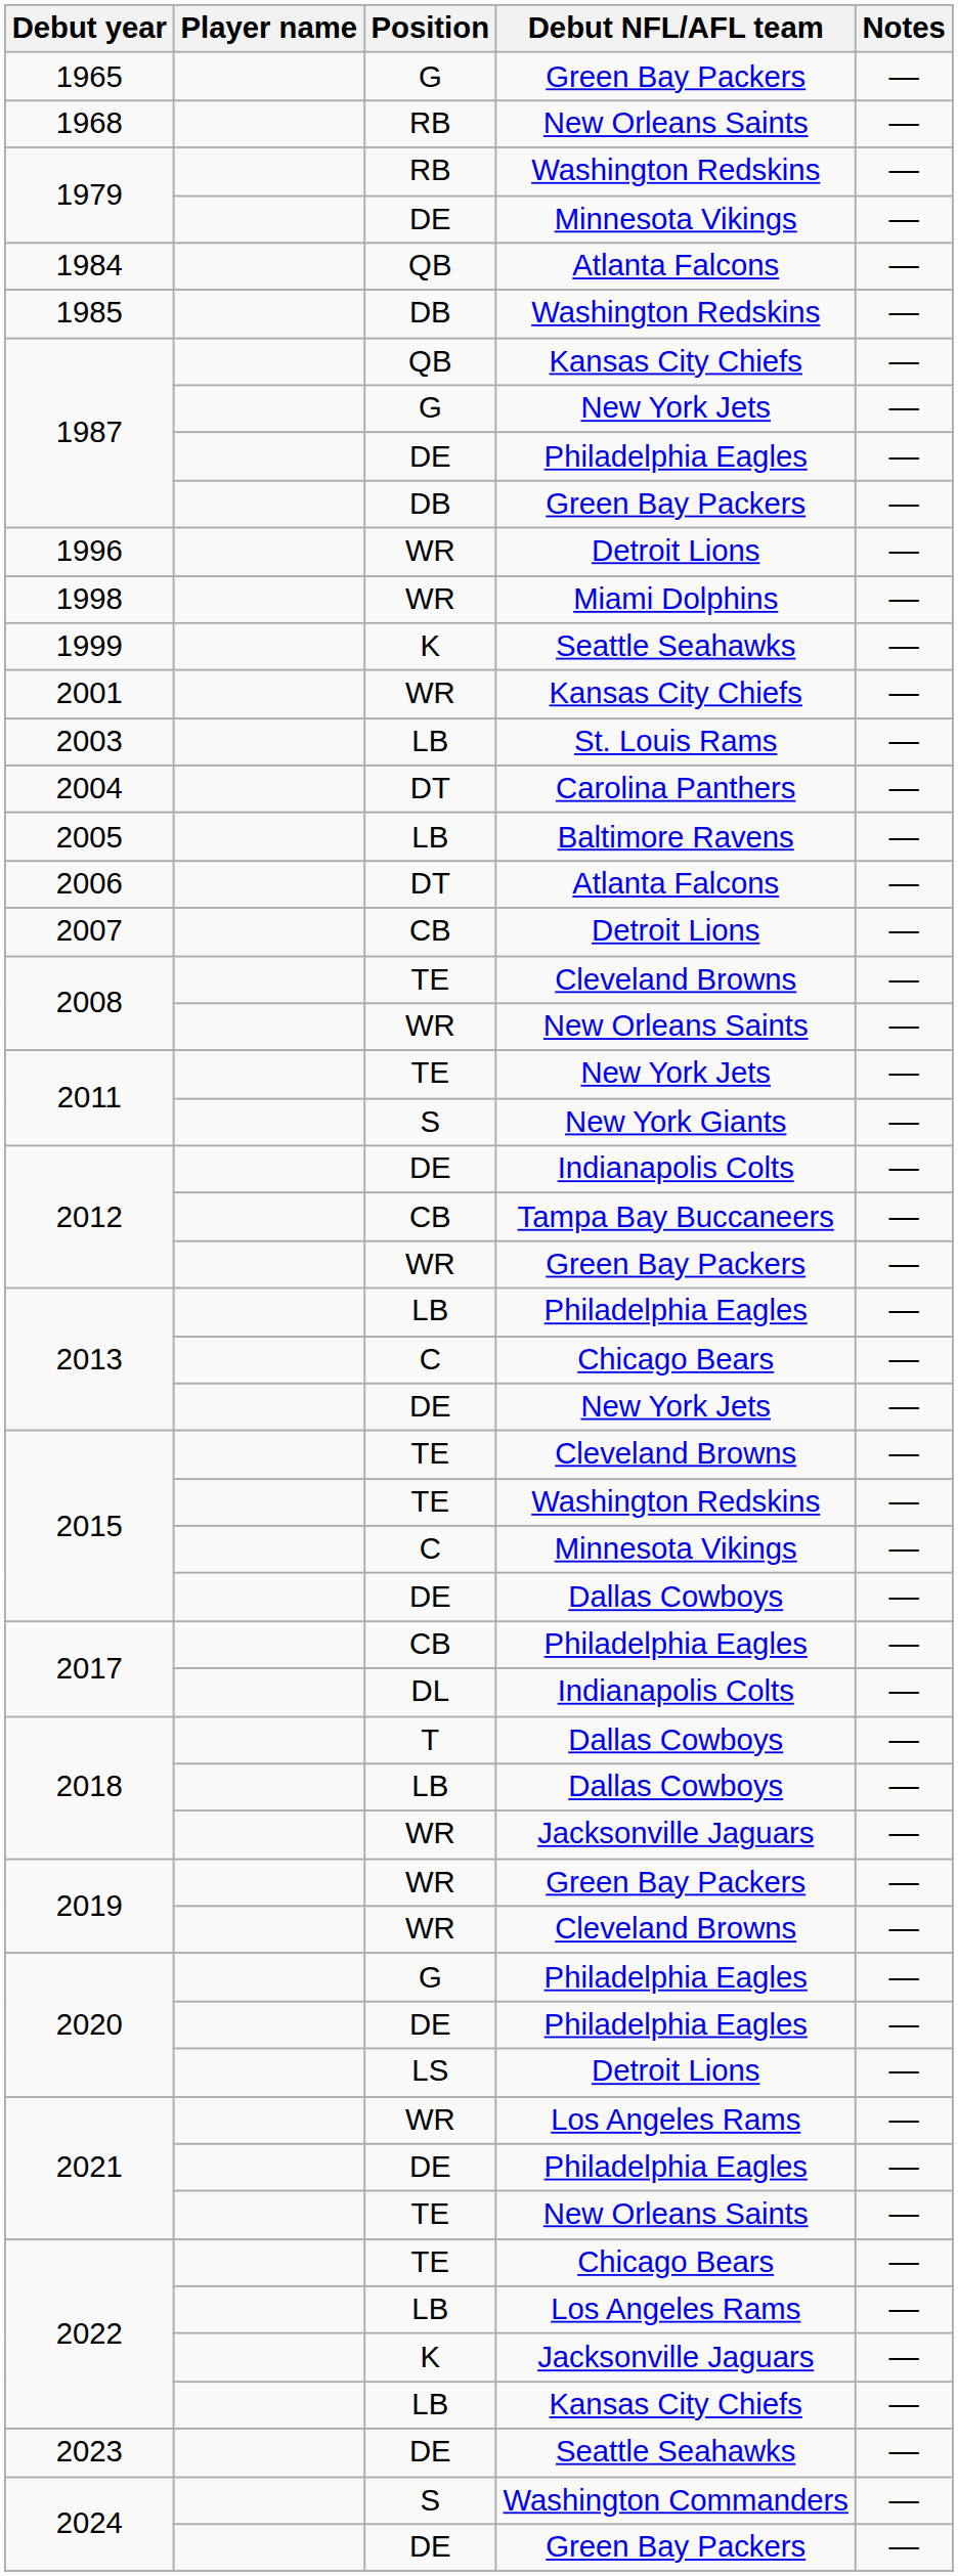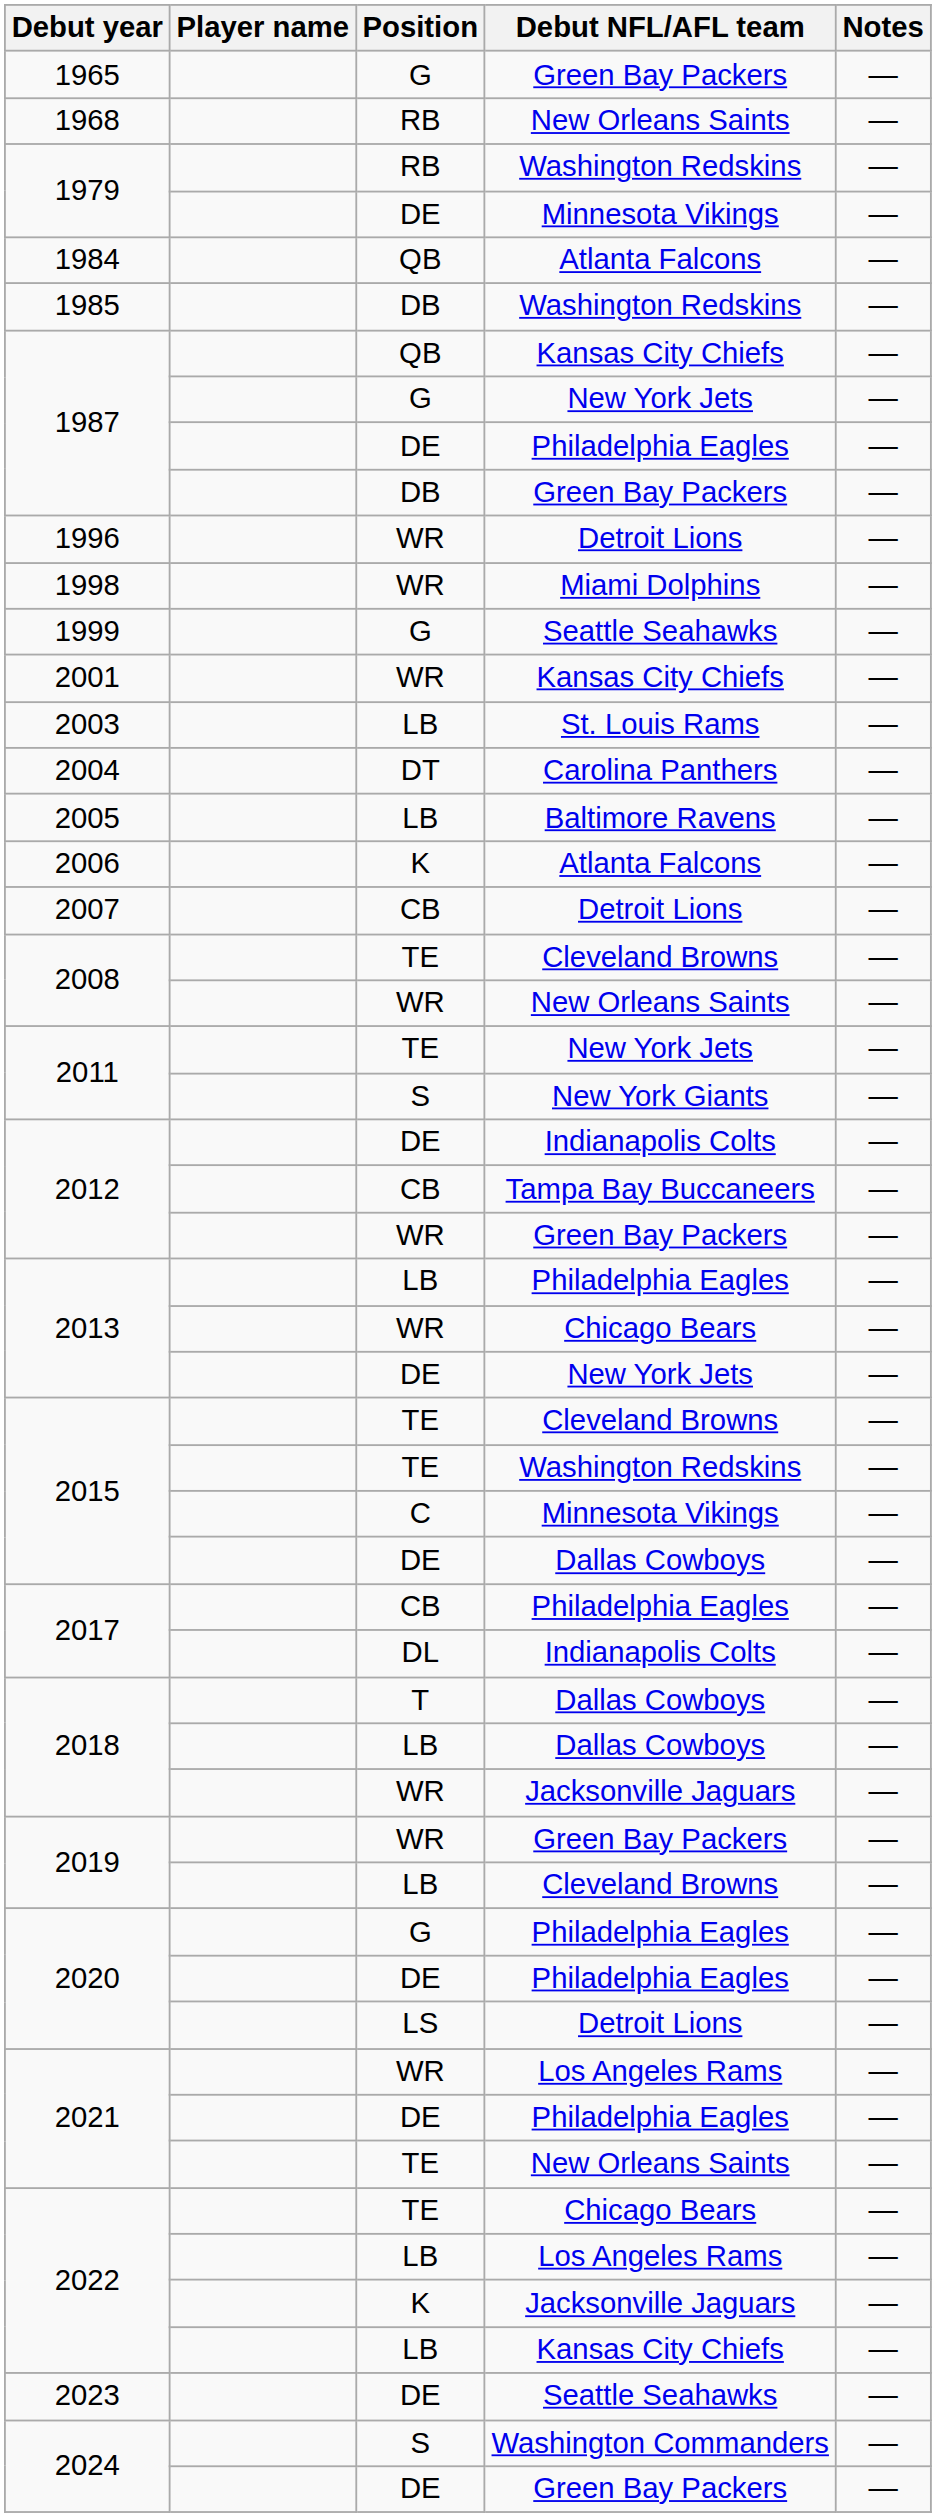1999 | Position: K -> G
2006 | Position: DT -> K
2013 / Chicago Bears | Position: C -> WR
2019 / Cleveland Browns | Position: WR -> LB
